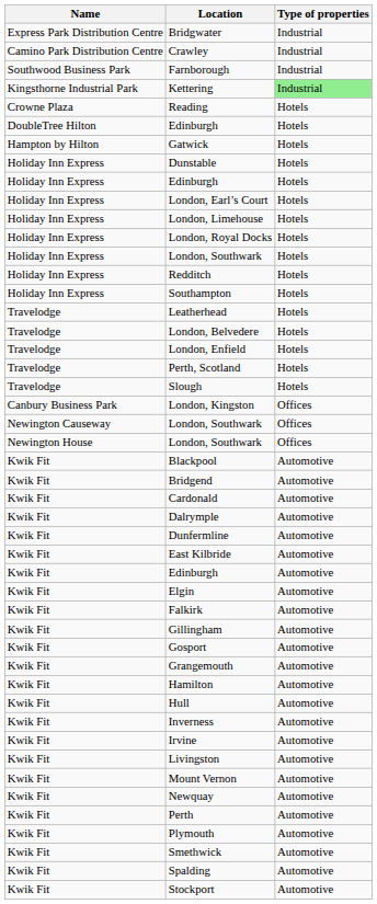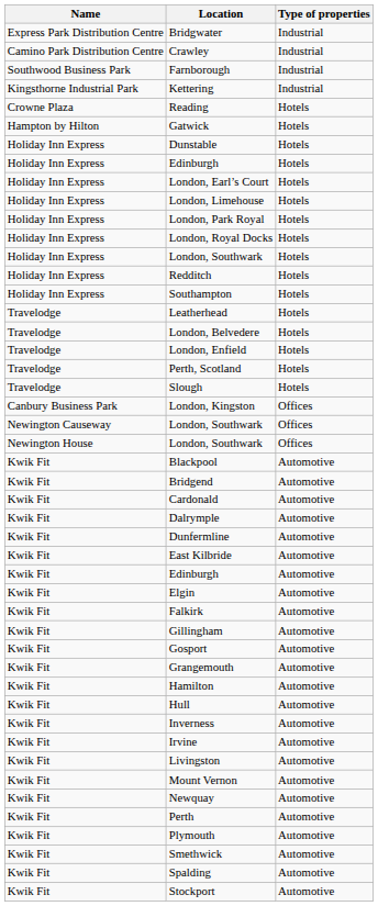Kettering | Type of properties: lightgreen background -> no background
- row: DoubleTree Hilton | Edinburgh | Hotels
+ row: Holiday Inn Express | London, Park Royal | Hotels
